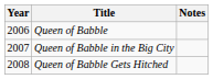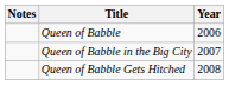columns swapped: Year <-> Notes
